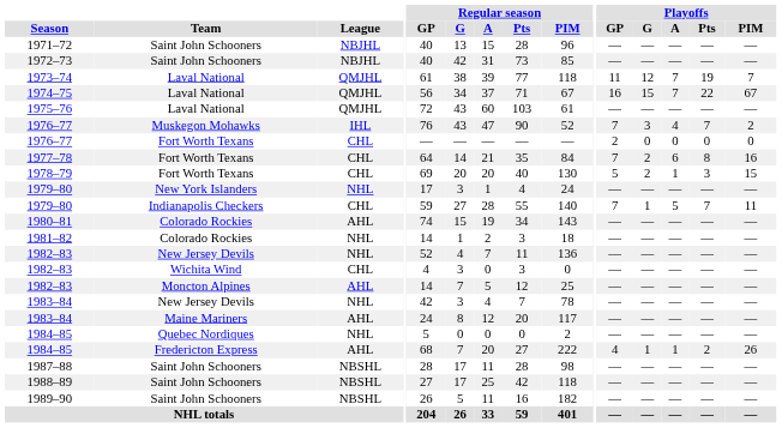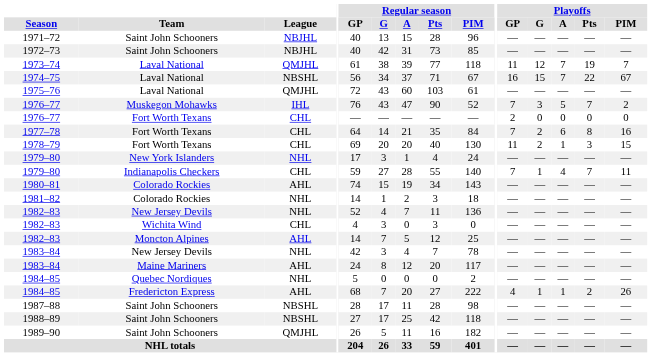1974–75 | League: QMJHL -> NBSHL
1976–77 / Muskegon Mohawks | Playoffs / A: 4 -> 5
1978–79 | Playoffs / GP: 5 -> 11
1979–80 / Indianapolis Checkers | Playoffs / A: 5 -> 4
1989–90 | League: NBSHL -> QMJHL
